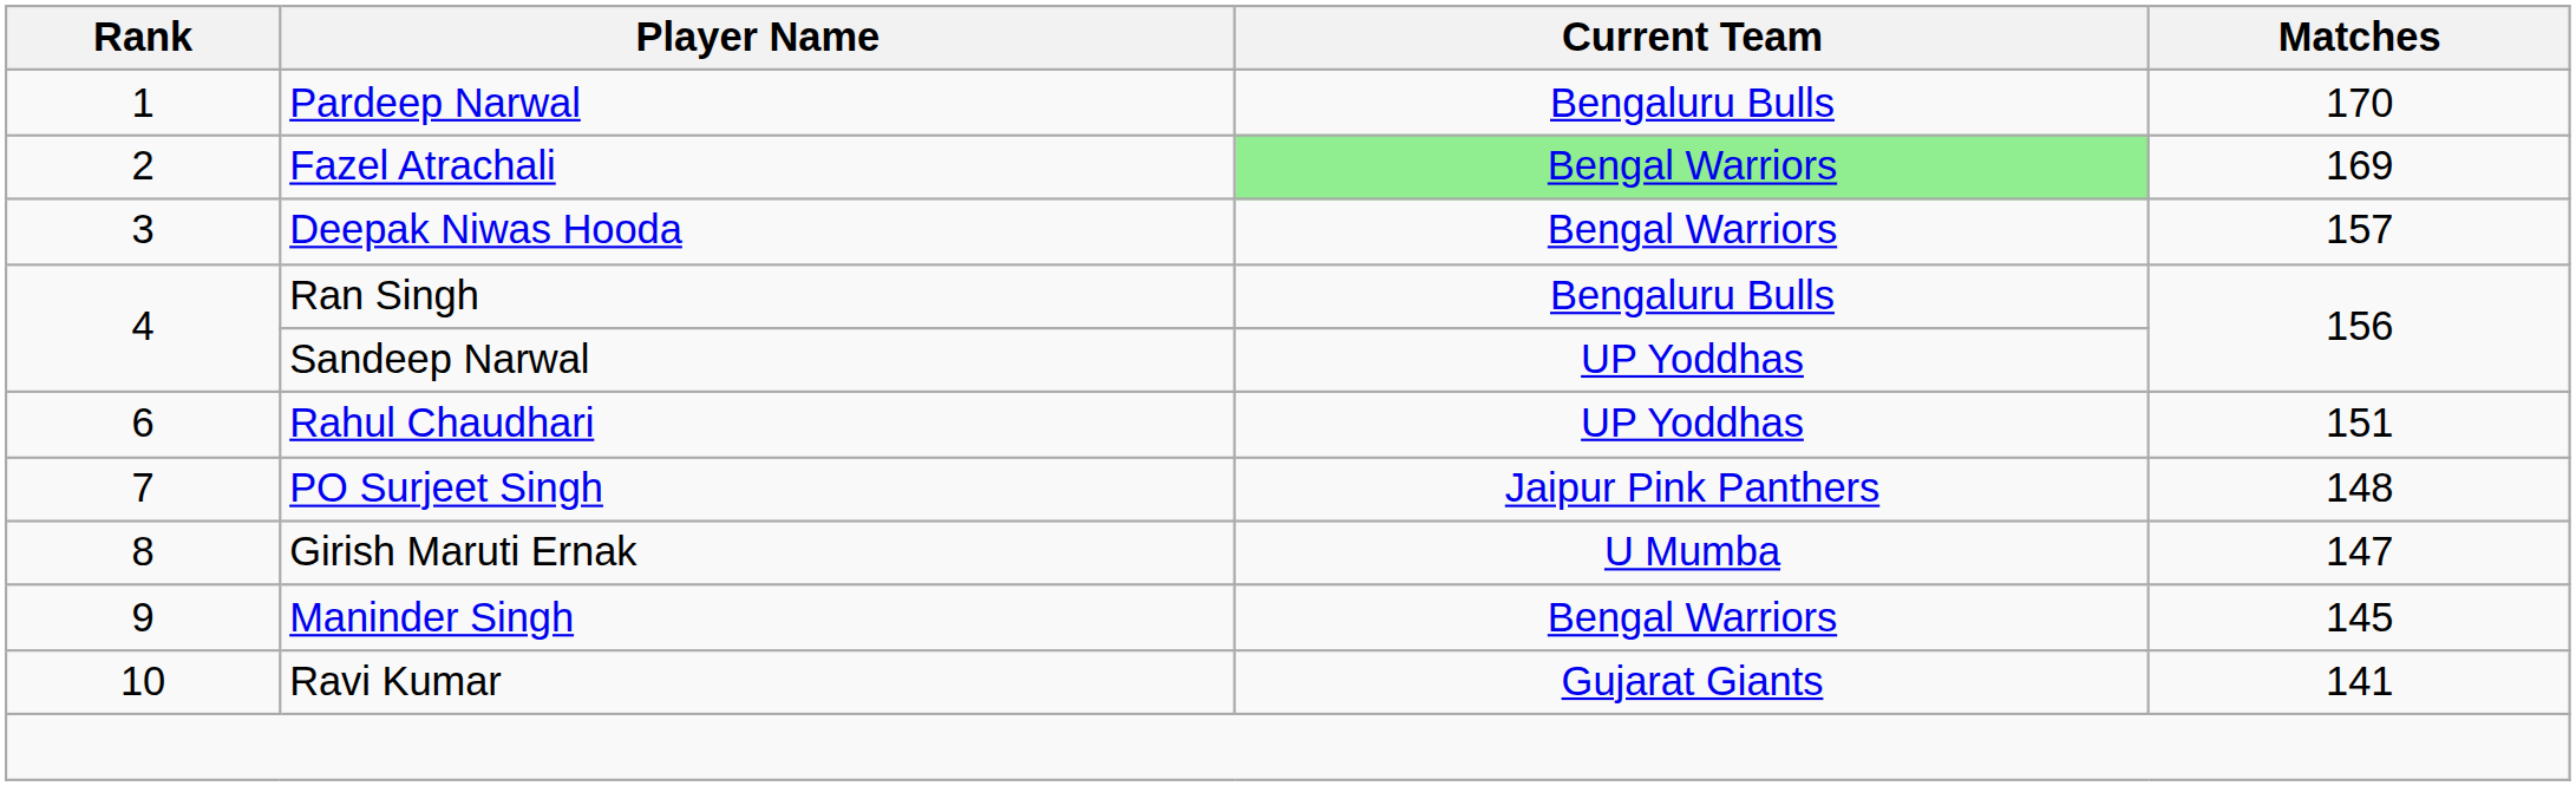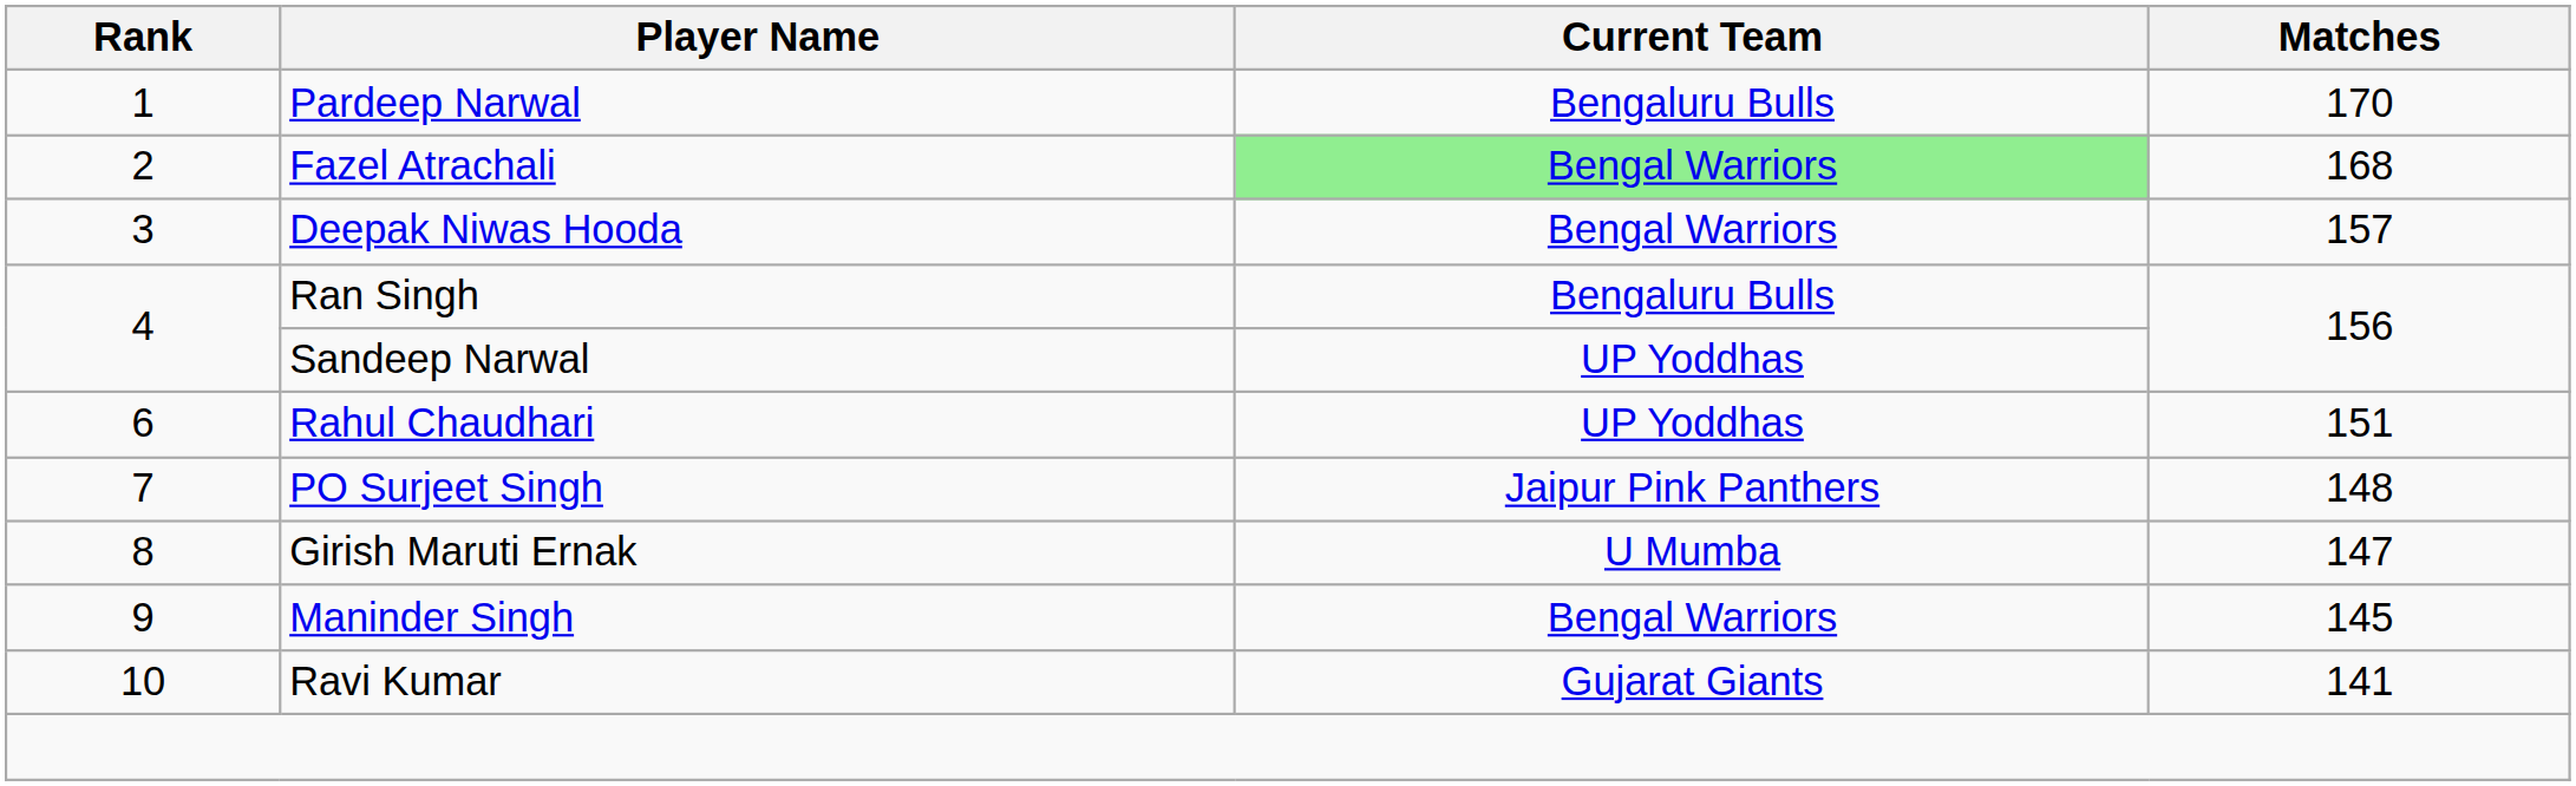Fazel Atrachali | Matches: 169 -> 168
